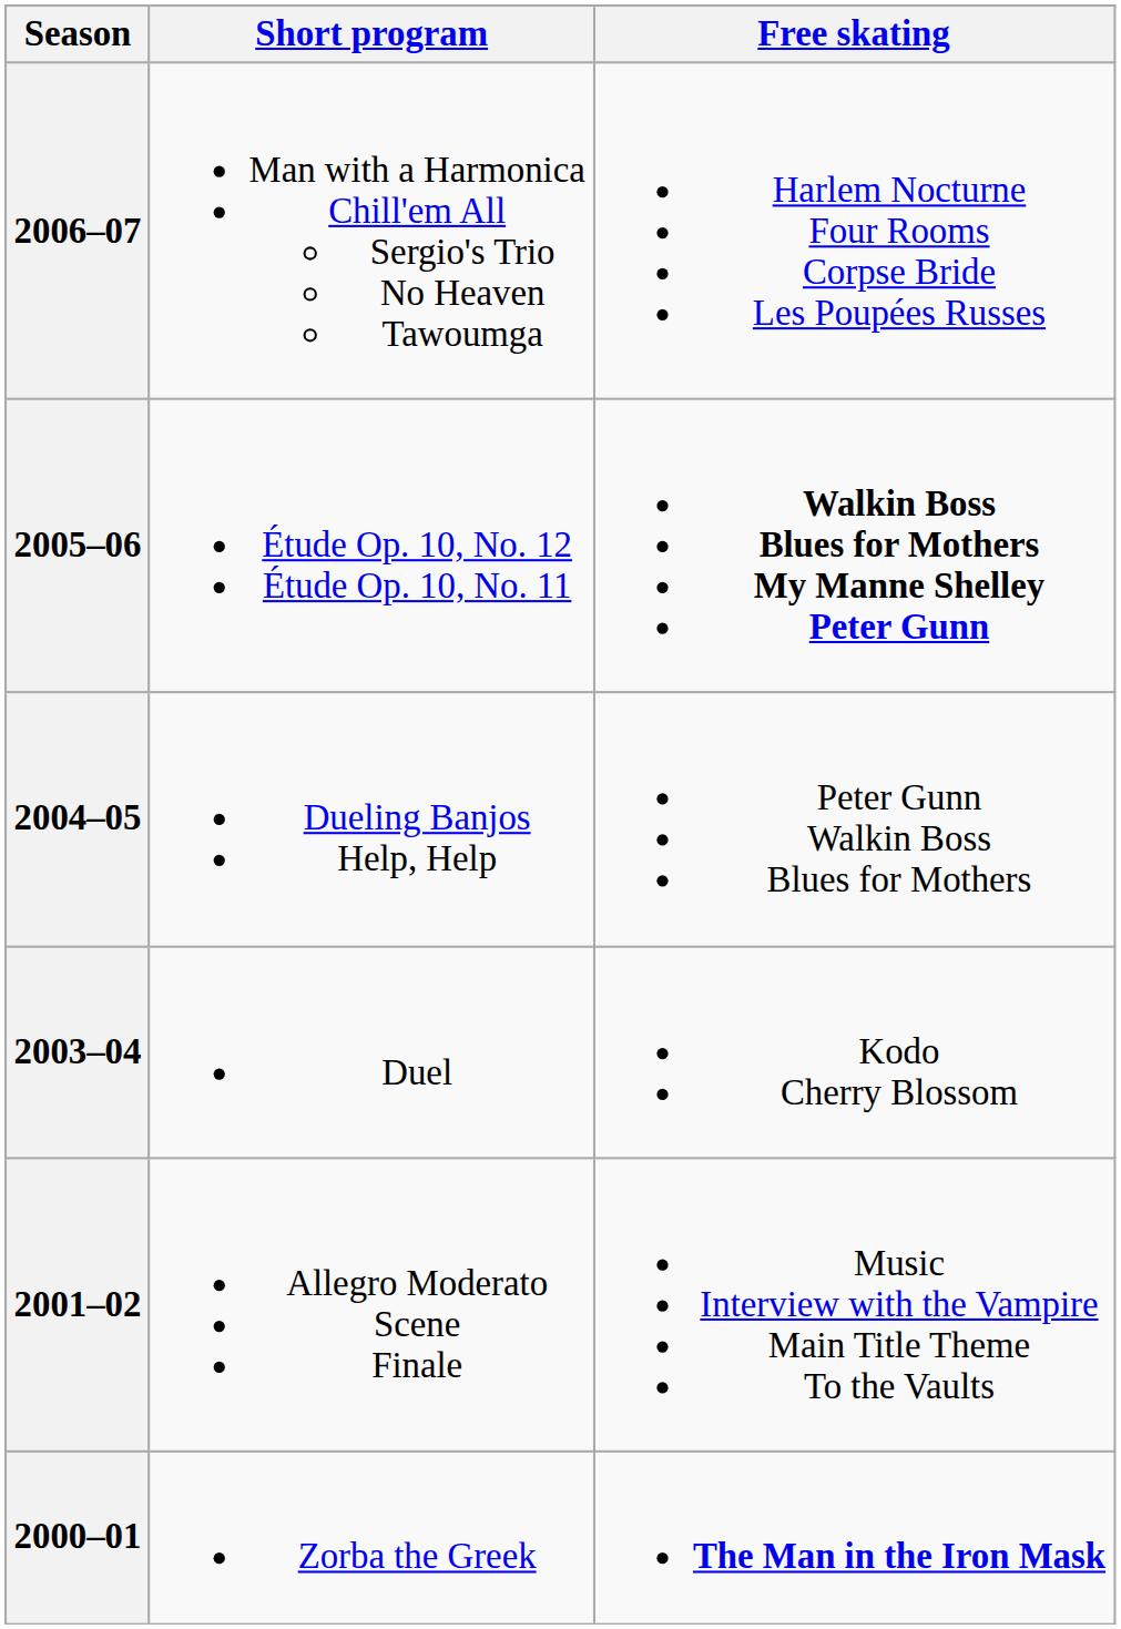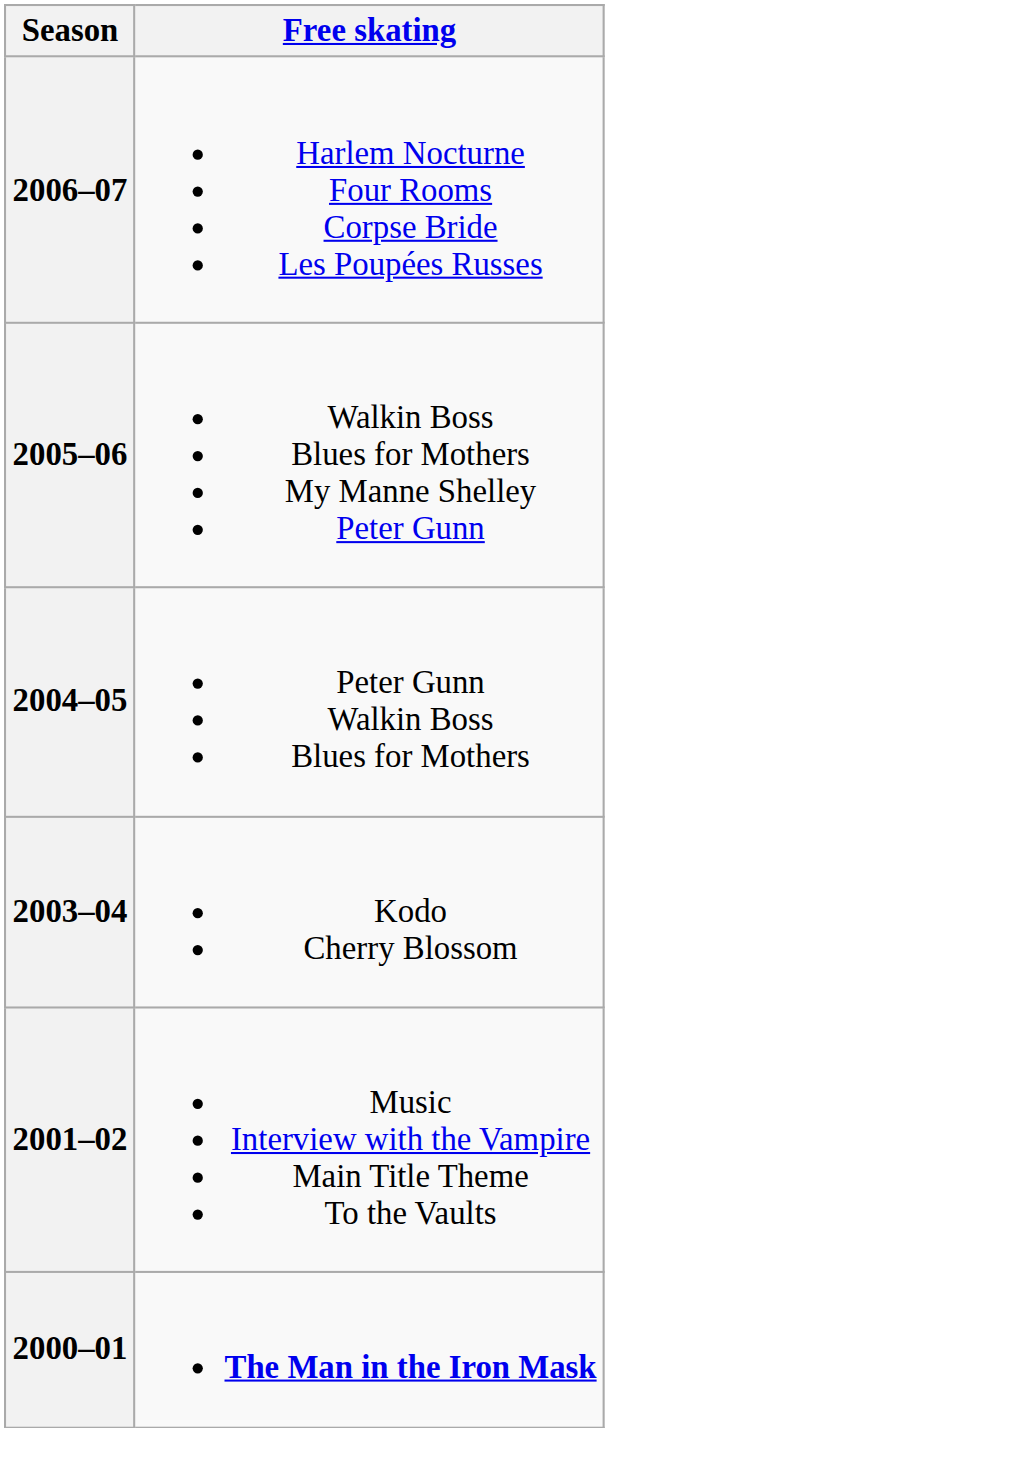- column: Short program | Man with a Harmonica Chill'em All Sergio's Trio No Heaven Tawoumga | Étude Op. 10, No. 12 Étude Op. 10, No. 11 | Dueling Banjos Help, Help | Duel | Allegro Moderato Scene Finale | Zorba the Greek
2005–06 | Free skating: bold -> normal
